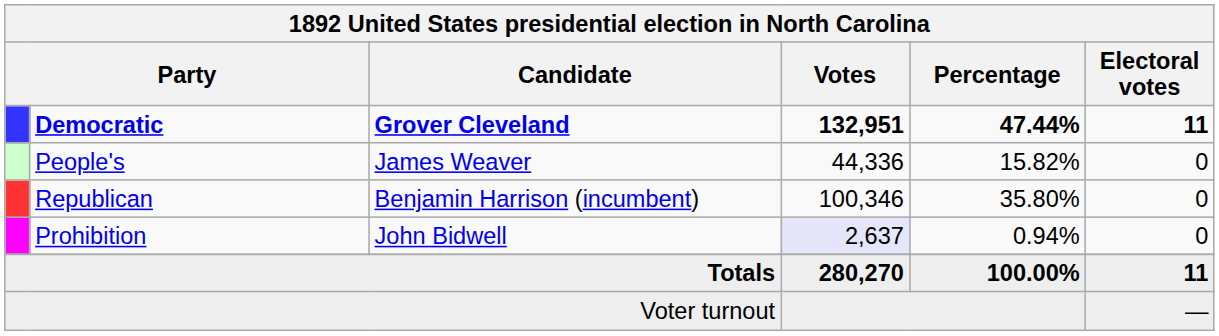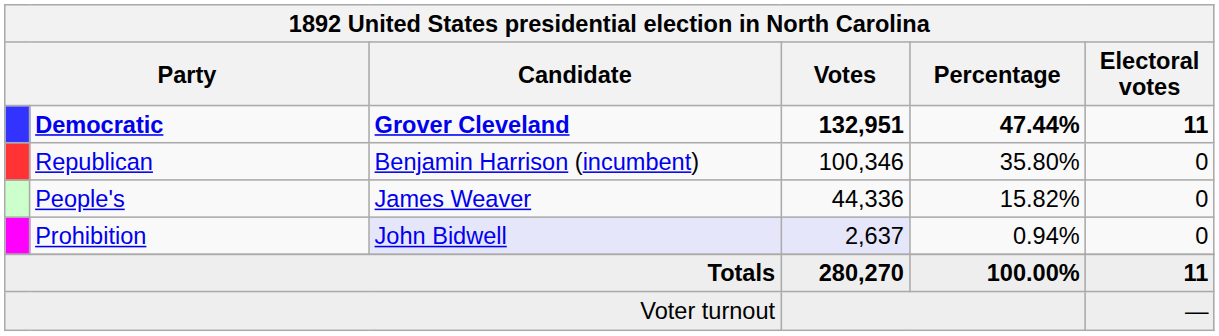rows swapped: Republican <-> People's
Prohibition | Candidate: no background -> lavender background
